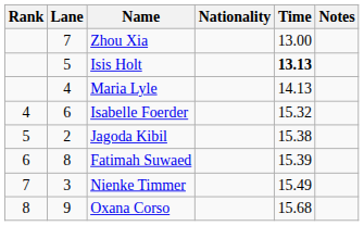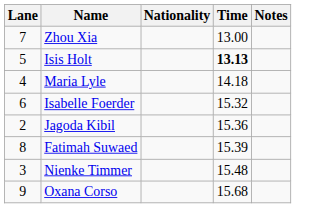- column: Rank | 4 | 5 | 6 | 7 | 8
Maria Lyle | Time: 14.13 -> 14.18
Jagoda Kibil | Time: 15.38 -> 15.36
Nienke Timmer | Time: 15.49 -> 15.48
